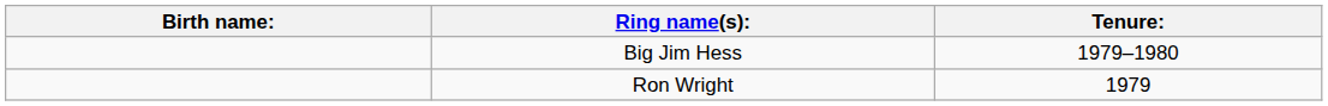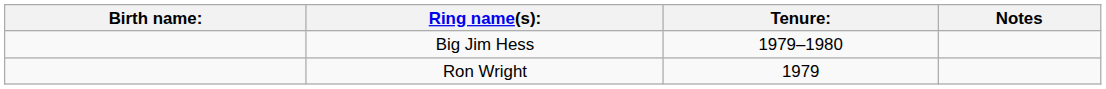+ column: Notes
